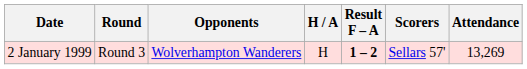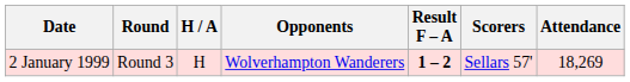columns swapped: Opponents <-> H / A
2 January 1999 | Attendance: 13,269 -> 18,269
